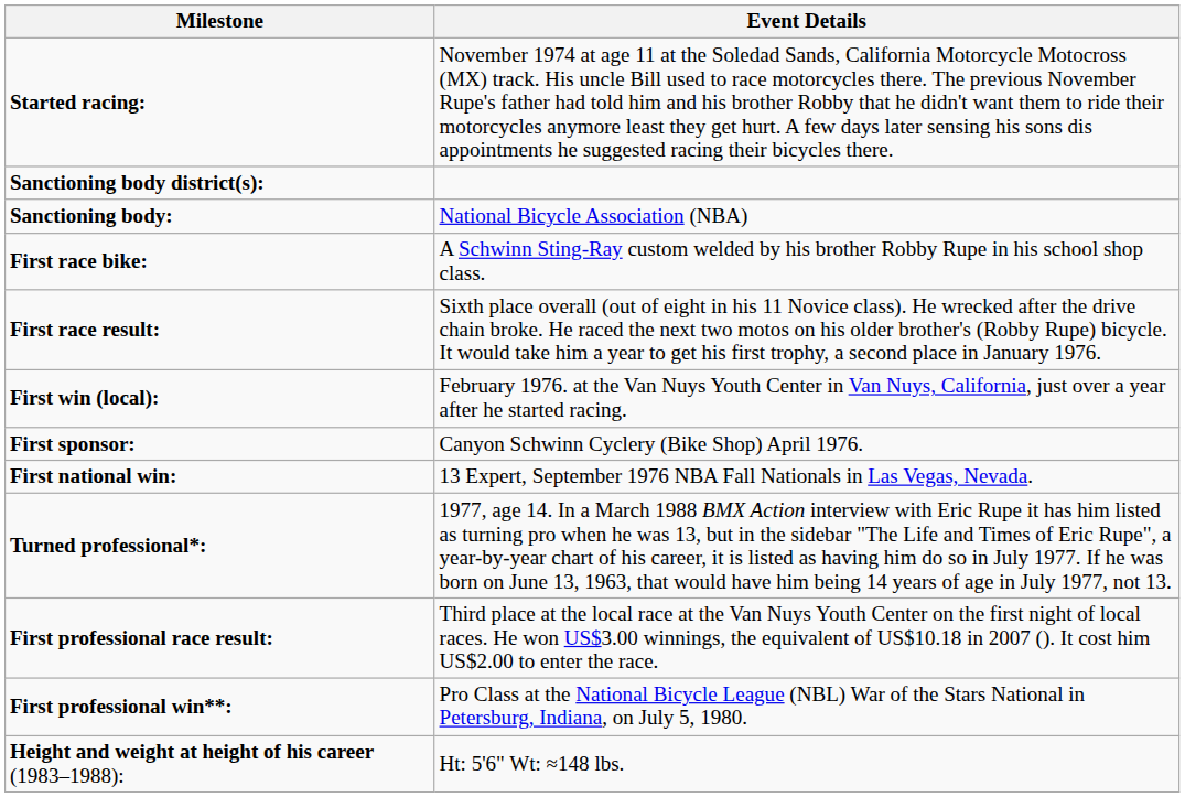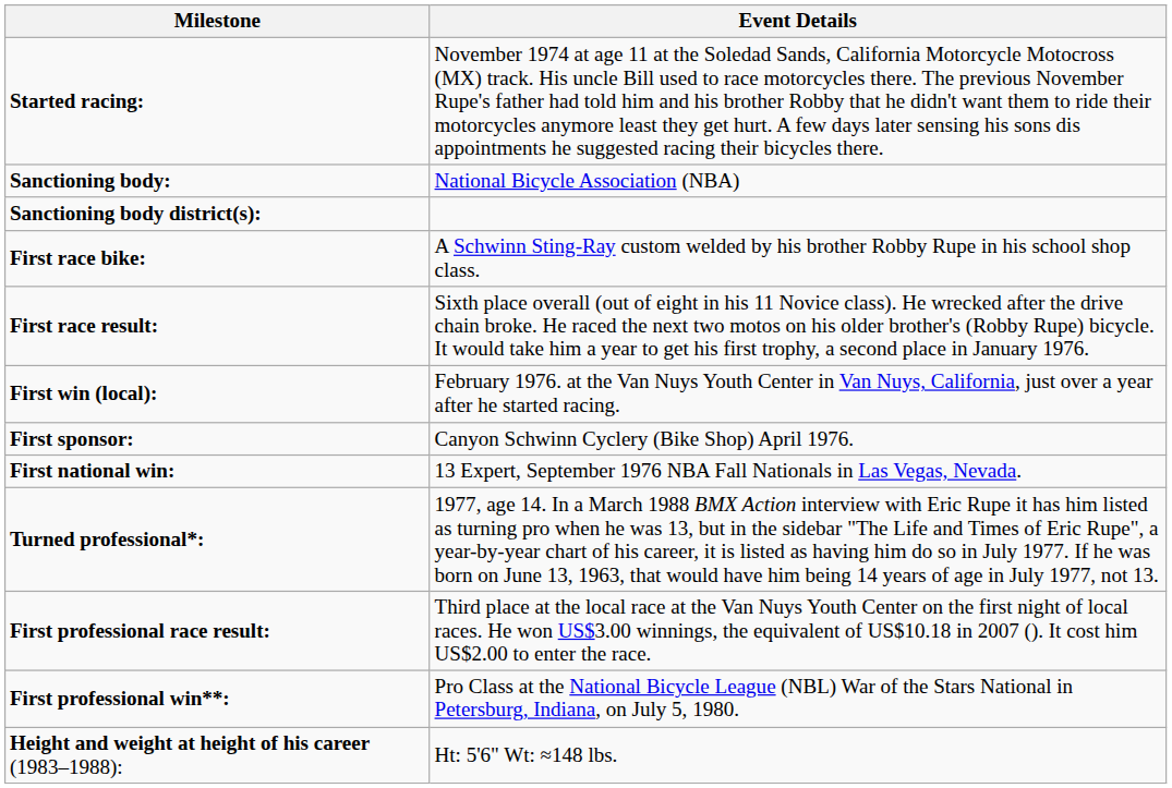rows swapped: Sanctioning body: <-> Sanctioning body district(s):
